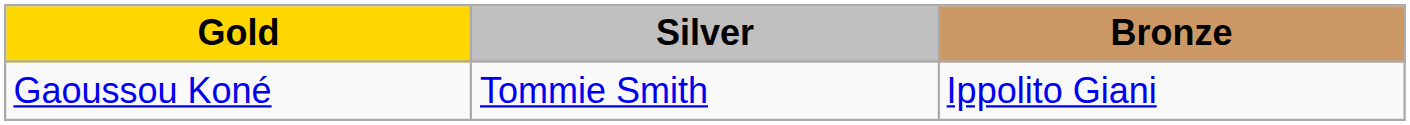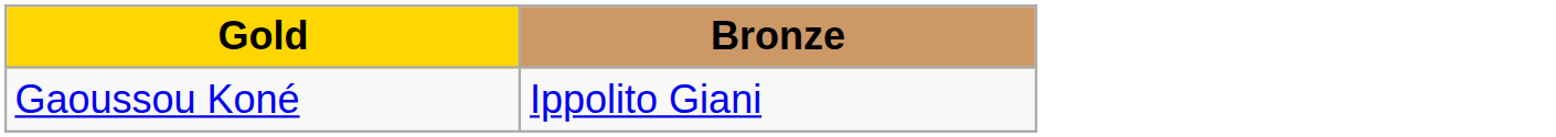- column: Silver | Tommie Smith
